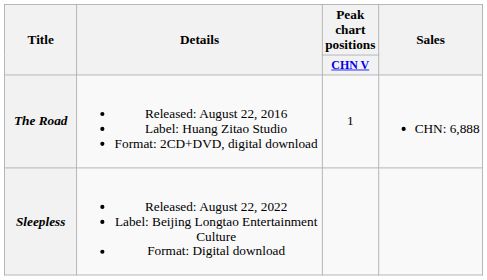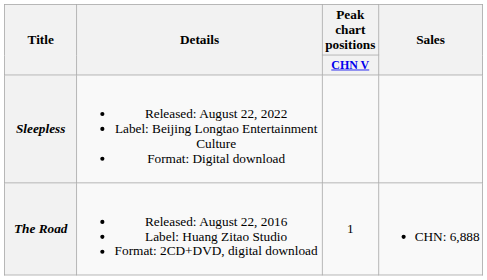rows swapped: The Road <-> Sleepless
